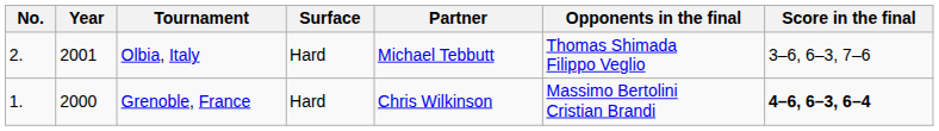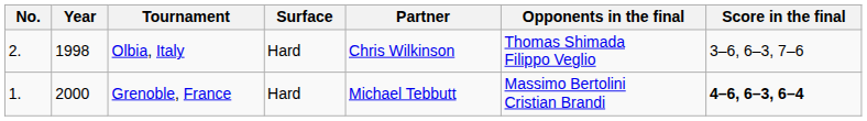Olbia, Italy | Year: 2001 -> 1998
Olbia, Italy | Partner: Michael Tebbutt -> Chris Wilkinson
Grenoble, France | Partner: Chris Wilkinson -> Michael Tebbutt
